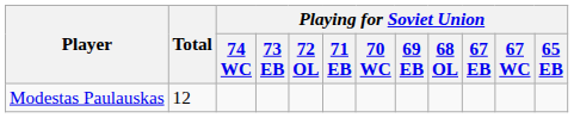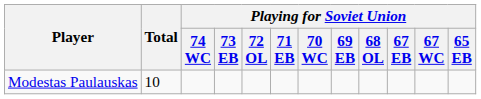Modestas Paulauskas | Total: 12 -> 10
